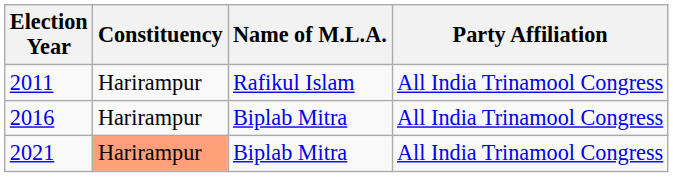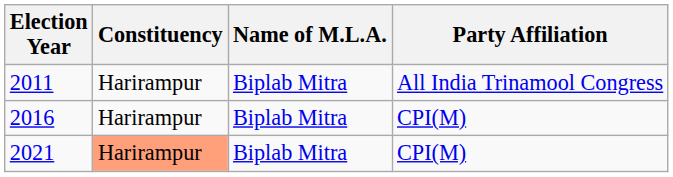2011 | Name of M.L.A.: Rafikul Islam -> Biplab Mitra
2016 | Party Affiliation: All India Trinamool Congress -> CPI(M)
2021 | Party Affiliation: All India Trinamool Congress -> CPI(M)
